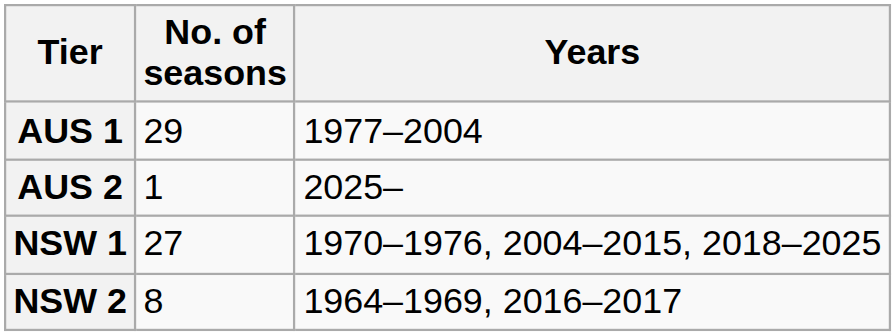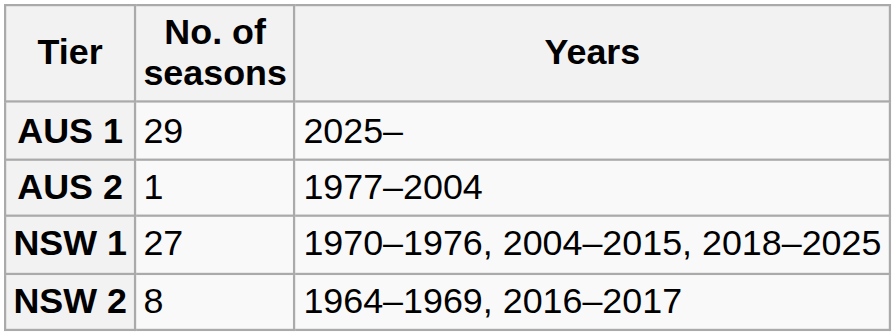AUS 1 | Years: 1977–2004 -> 2025–
AUS 2 | Years: 2025– -> 1977–2004
